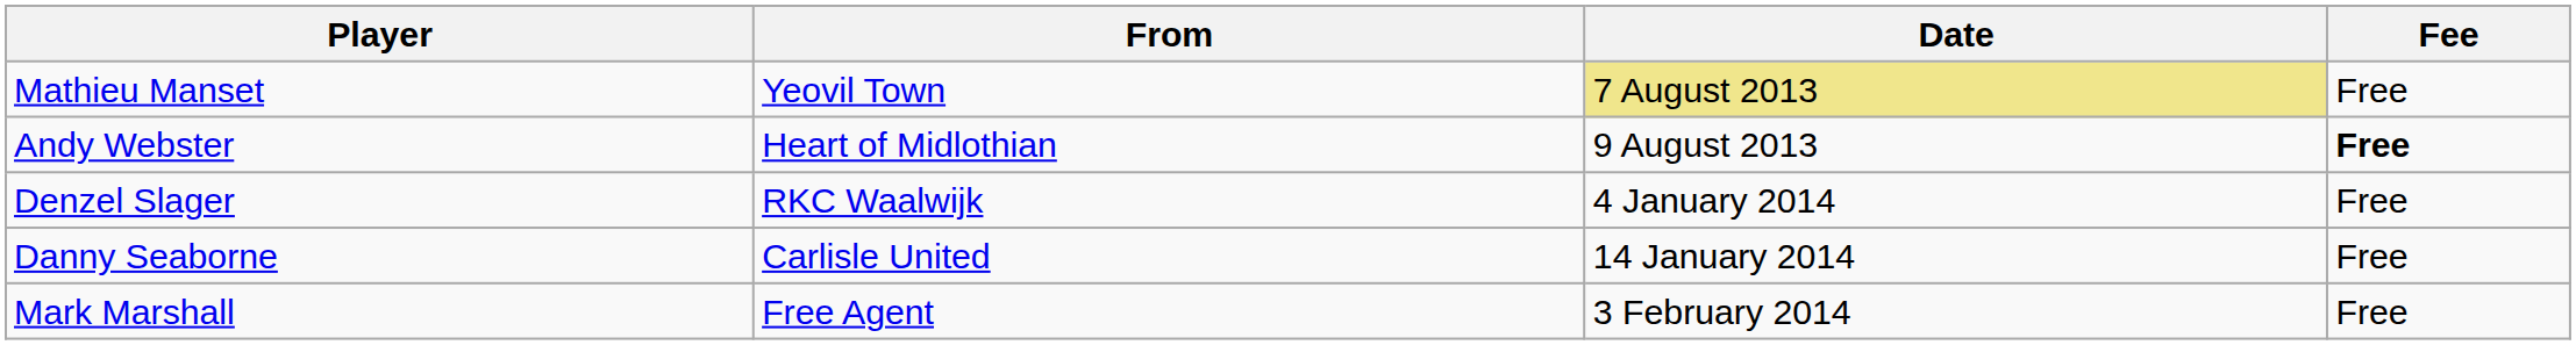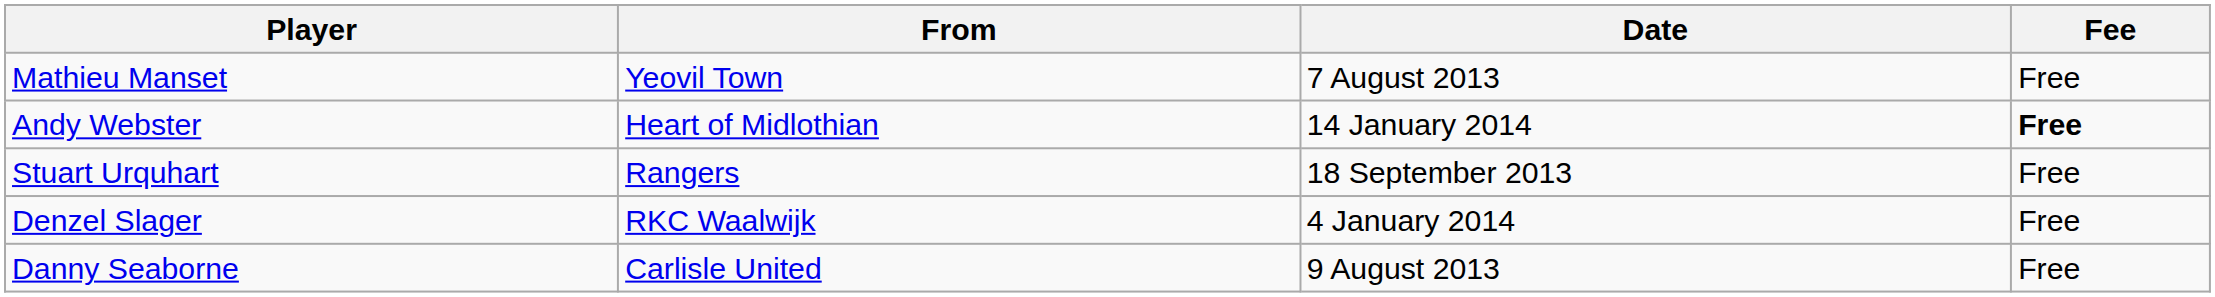Mathieu Manset | Date: khaki background -> no background
Andy Webster | Date: 9 August 2013 -> 14 January 2014
+ row: Stuart Urquhart | Rangers | 18 September 2013 | Free
Danny Seaborne | Date: 14 January 2014 -> 9 August 2013
- row: Mark Marshall | Free Agent | 3 February 2014 | Free
